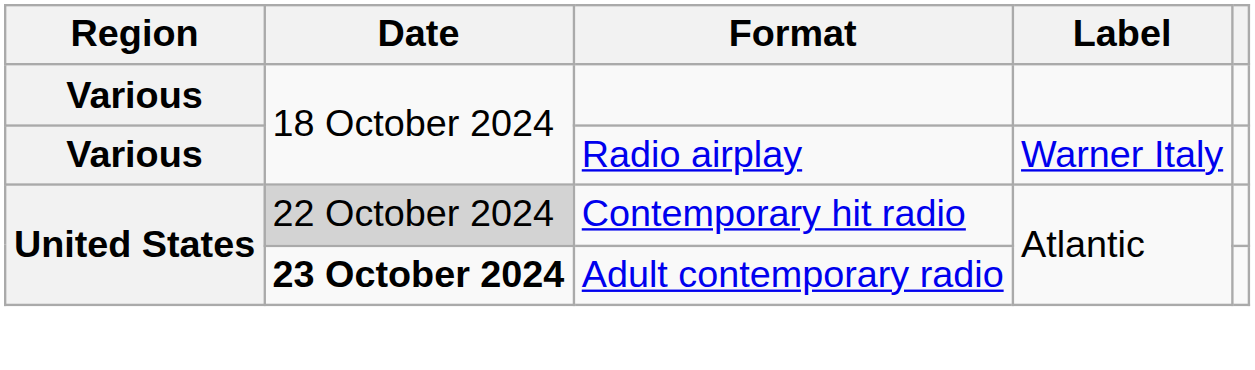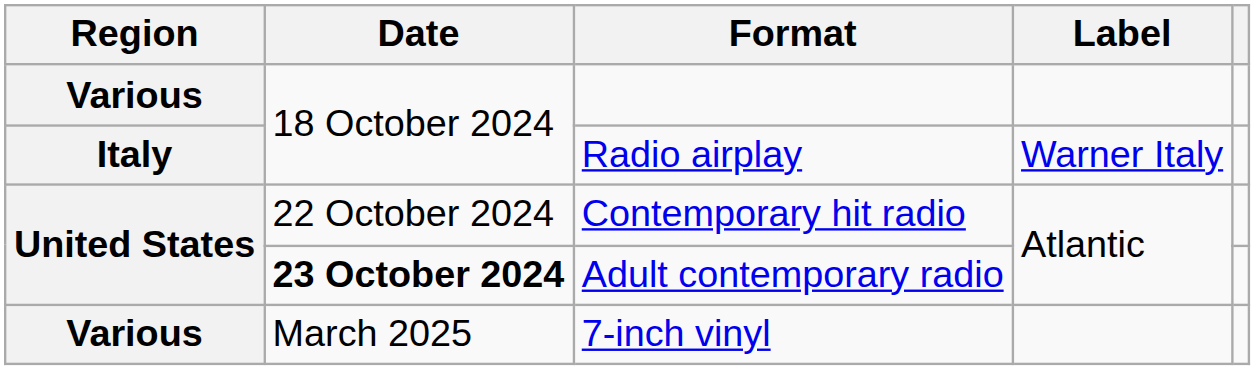Radio airplay | Region: Various -> Italy
Contemporary hit radio | Date: lightgrey background -> no background
+ row: Various | March 2025 | 7-inch vinyl
